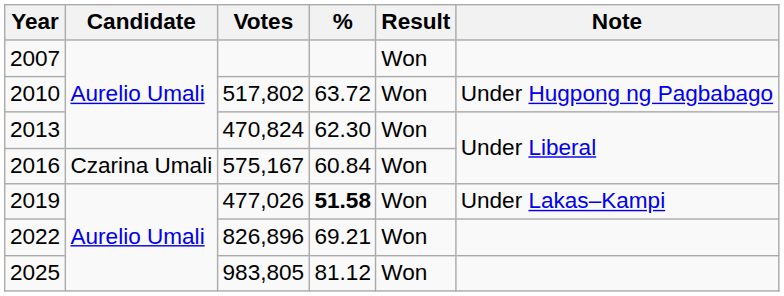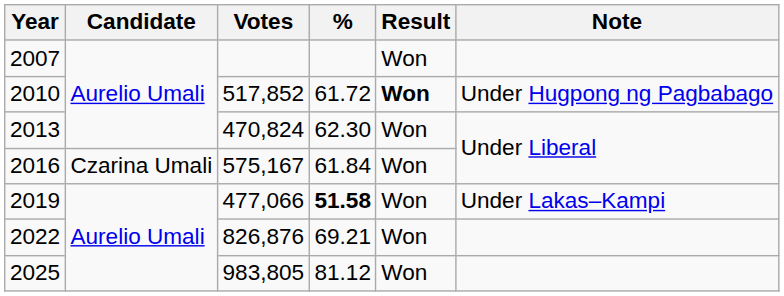2010 | Votes: 517,802 -> 517,852
2010 | %: 63.72 -> 61.72
2010 | Result: normal -> bold
2016 | %: 60.84 -> 61.84
2019 | Votes: 477,026 -> 477,066
2022 | Votes: 826,896 -> 826,876
